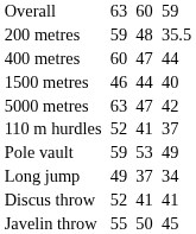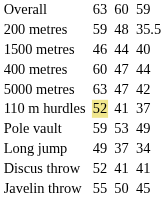rows swapped: 400 metres <-> 1500 metres
110 m hurdles | column 3: no background -> khaki background
